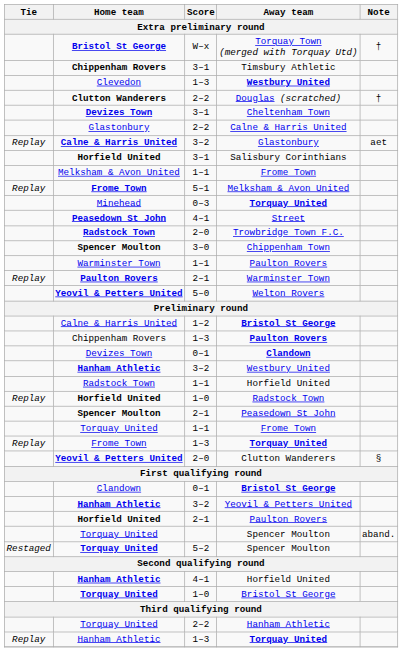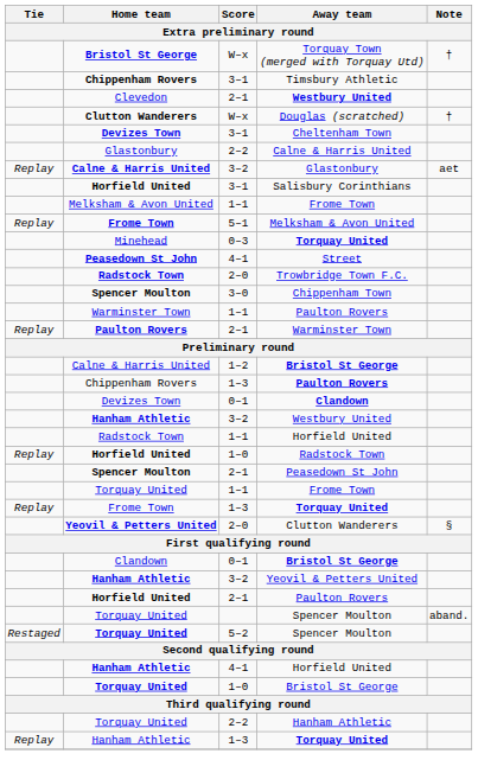Clevedon / Westbury United | Score: 1–3 -> 2–1
Douglas (scratched) | Score: 2–2 -> W–x
- row: Yeovil & Petters United | 5–0 | Welton Rovers
